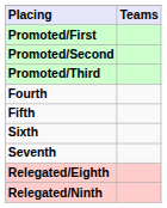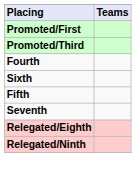- row: Promoted/Second
rows swapped: Fifth <-> Sixth
